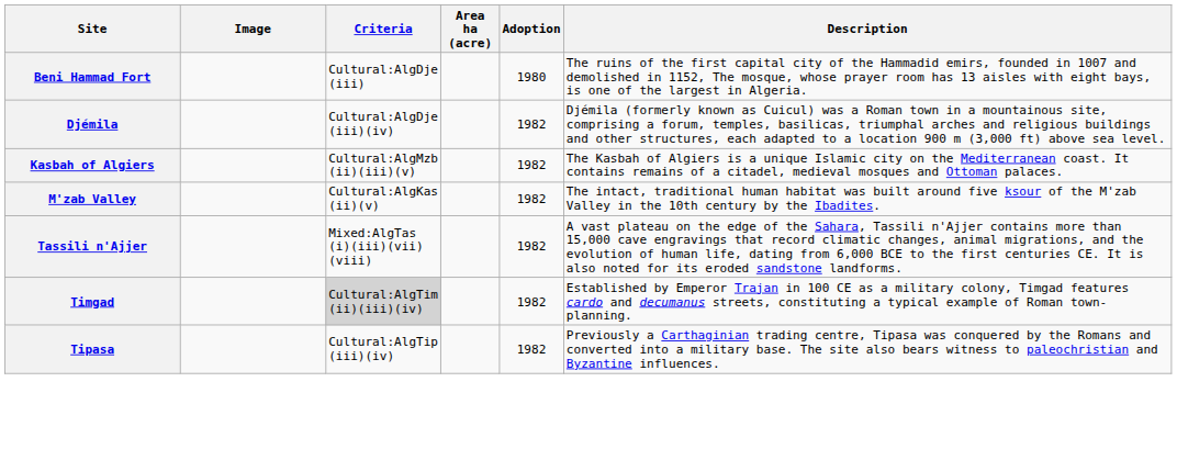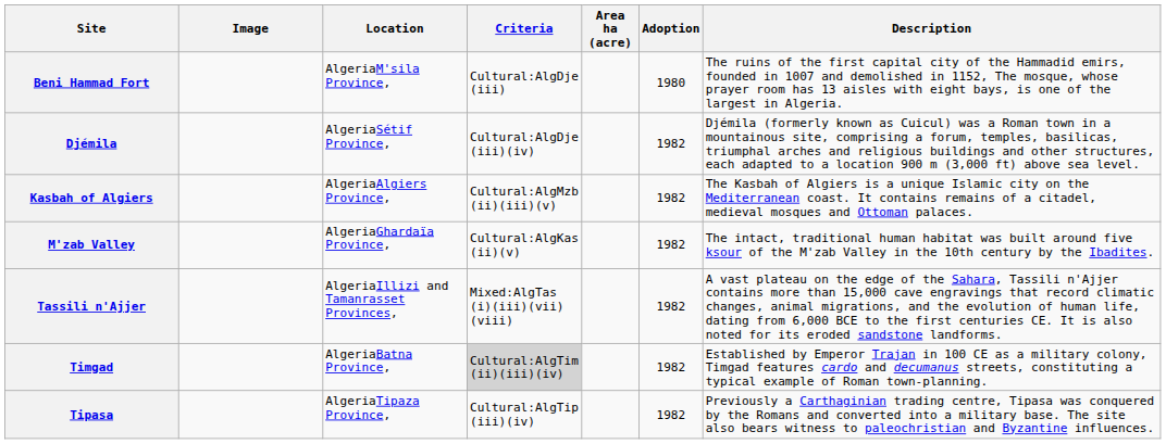+ column: Location | AlgeriaM'sila Province, | AlgeriaSétif Province, | AlgeriaAlgiers Province, | AlgeriaGhardaïa Province, | AlgeriaIllizi and Tamanrasset Provinces, | AlgeriaBatna Province, | AlgeriaTipaza Province,
